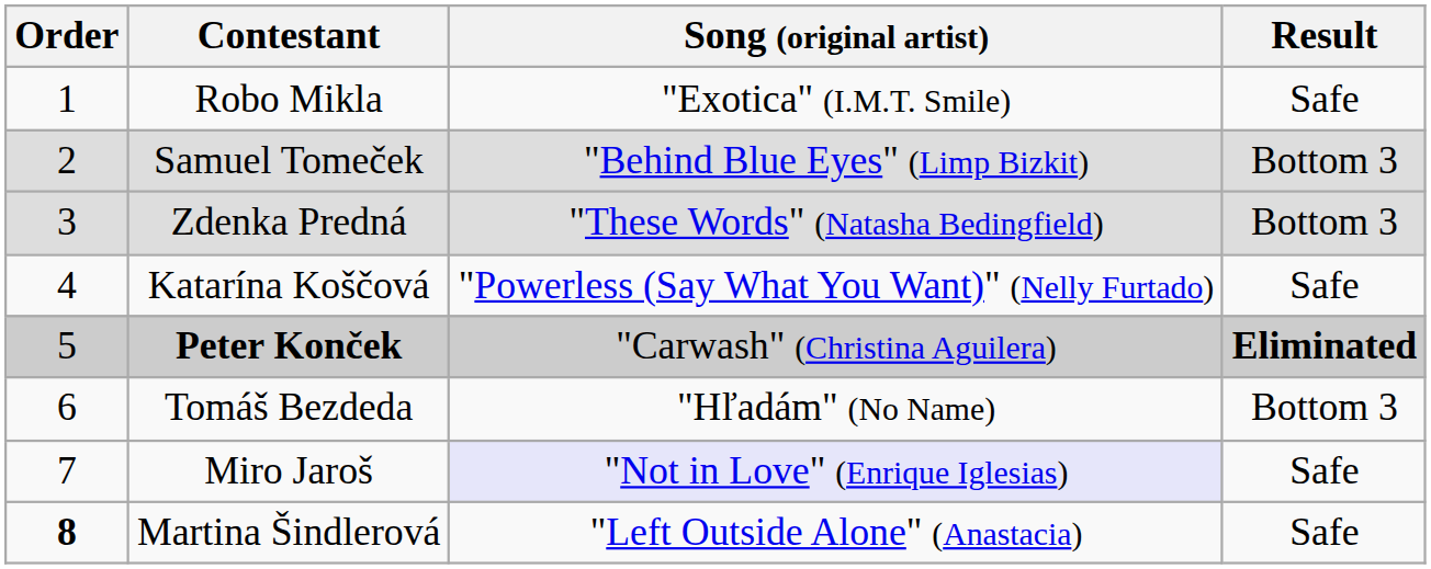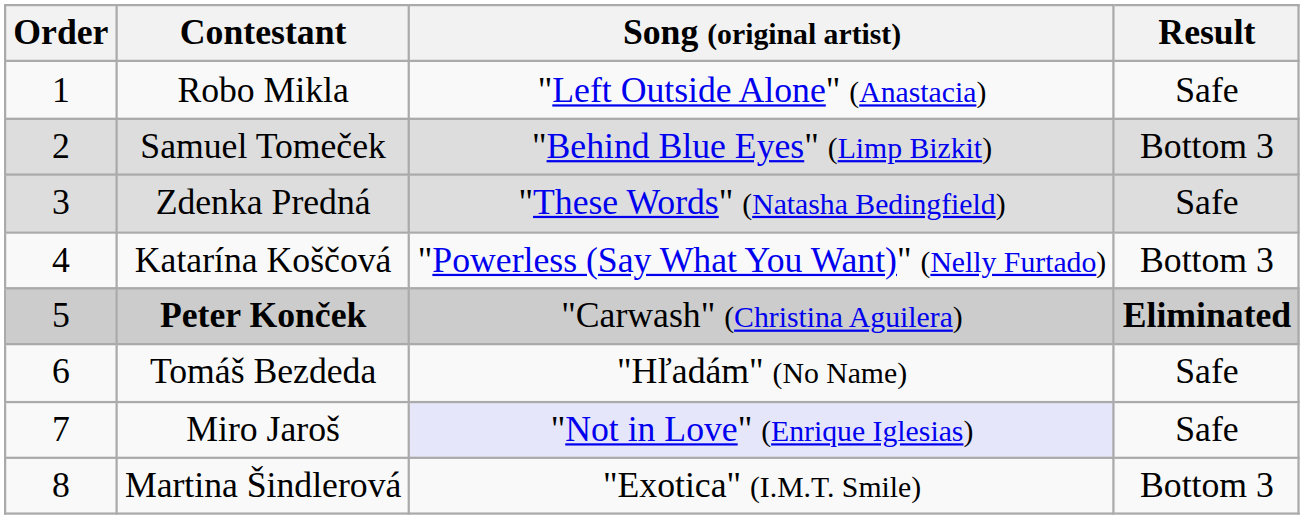Robo Mikla | Song (original artist): "Exotica" (I.M.T. Smile) -> "Left Outside Alone" (Anastacia)
Zdenka Predná | Result: Bottom 3 -> Safe
Katarína Koščová | Result: Safe -> Bottom 3
Tomáš Bezdeda | Result: Bottom 3 -> Safe
Martina Šindlerová | Order: bold -> normal
Martina Šindlerová | Song (original artist): "Left Outside Alone" (Anastacia) -> "Exotica" (I.M.T. Smile)
Martina Šindlerová | Result: Safe -> Bottom 3
